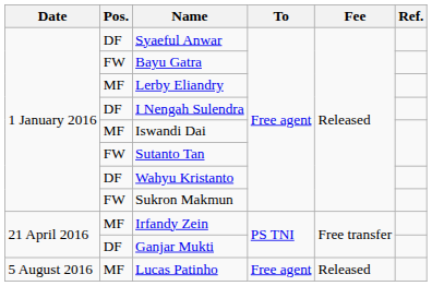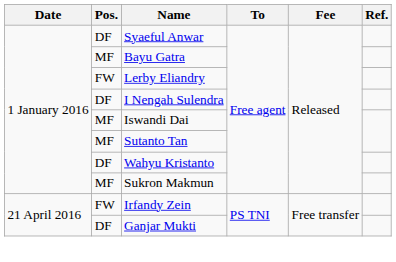Bayu Gatra | Pos.: FW -> MF
Lerby Eliandry | Pos.: MF -> FW
Sutanto Tan | Pos.: FW -> MF
Sukron Makmun | Pos.: FW -> MF
Irfandy Zein | Pos.: MF -> FW
- row: 5 August 2016 | MF | Lucas Patinho | Free agent | Released
